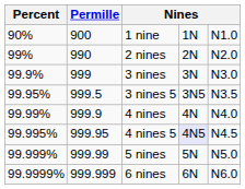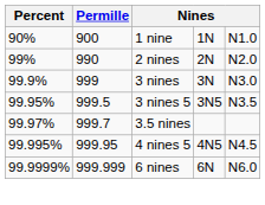+ row: 99.97% | 999.7 | 3.5 nines
- row: 99.99% | 999.9 | 4 nines | 4N | N4.0
4 nines 5 | column 4: lavender background -> no background
- row: 99.999% | 999.99 | 5 nines | 5N | N5.0
